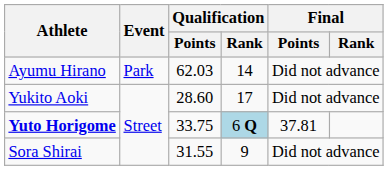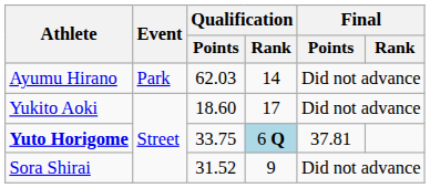Yukito Aoki | Qualification / Points: 28.60 -> 18.60
Sora Shirai | Qualification / Points: 31.55 -> 31.52
